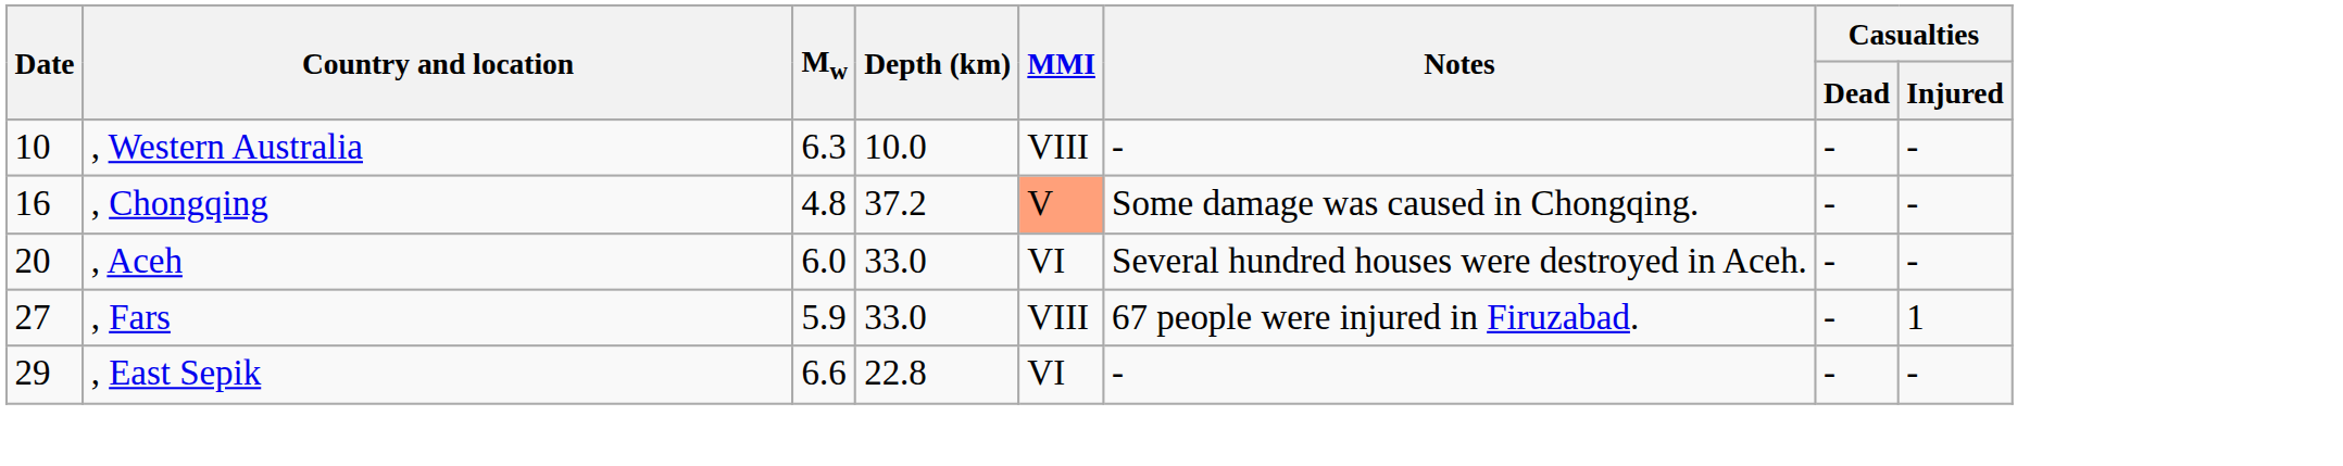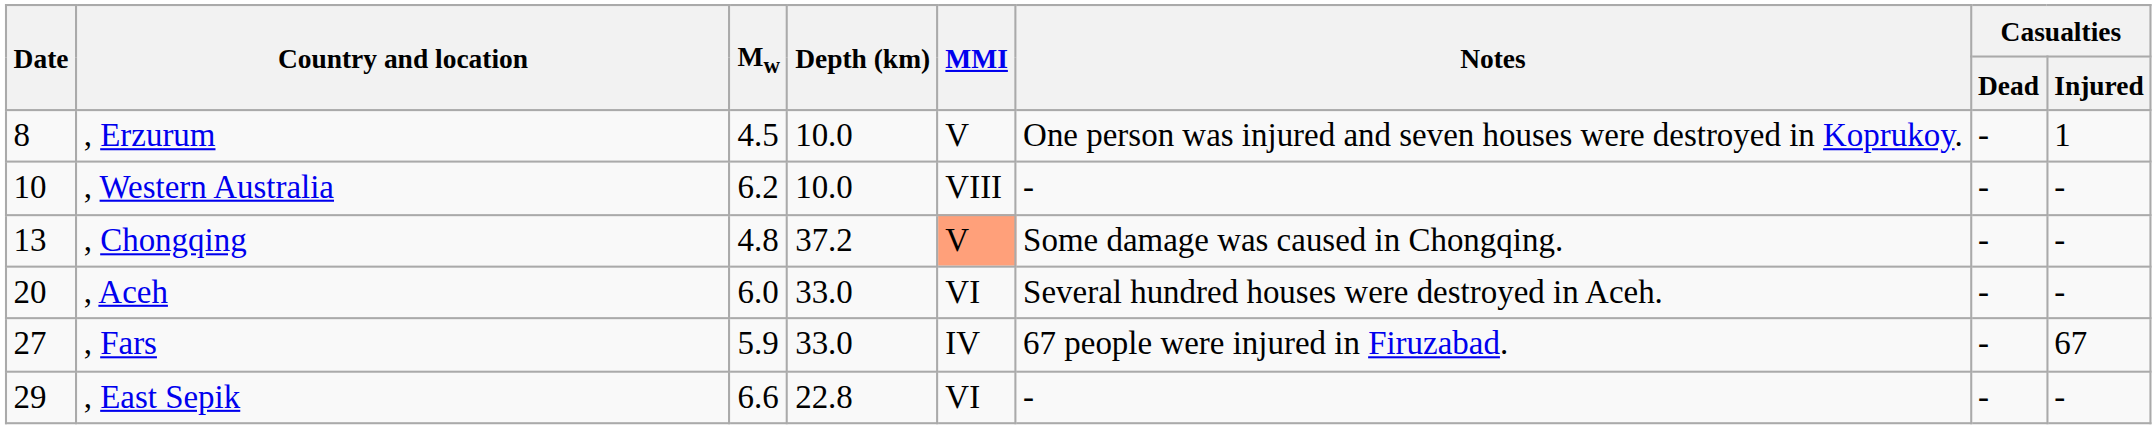+ row: 8 | , Erzurum | 4.5 | 10.0 | V | One person was injured and seven houses were destroyed in Koprukoy. | - | 1
, Western Australia | Mw: 6.3 -> 6.2
, Chongqing | Date: 16 -> 13
, Fars | MMI: VIII -> IV
, Fars | Casualties / Injured: 1 -> 67
